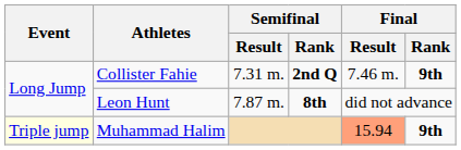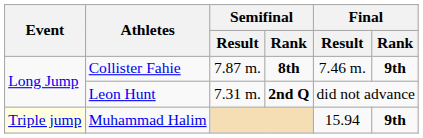Collister Fahie | Semifinal / Result: 7.31 m. -> 7.87 m.
Collister Fahie | Semifinal / Rank: 2nd Q -> 8th
Leon Hunt | Semifinal / Result: 7.87 m. -> 7.31 m.
Leon Hunt | Semifinal / Rank: 8th -> 2nd Q
Muhammad Halim | Final / Result: lightsalmon background -> no background
